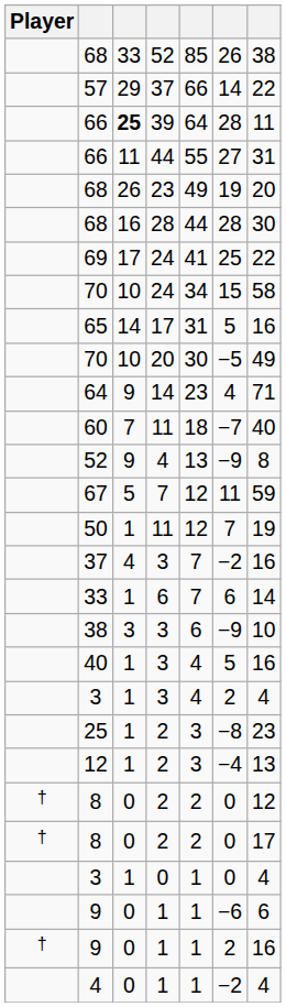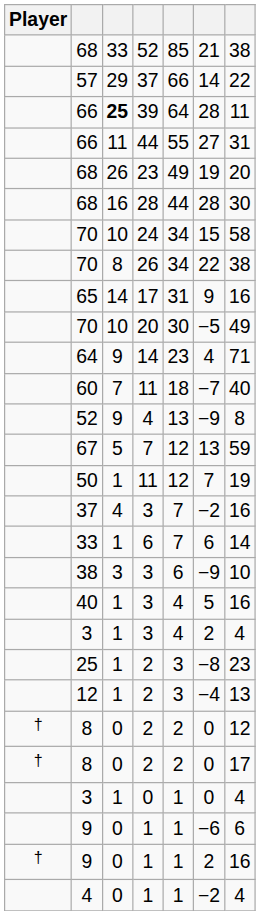68 / 52 | column 6: 26 -> 21
- row: 69 | 17 | 24 | 41 | 25 | 22
+ row: 70 | 8 | 26 | 34 | 22 | 38
65 | column 6: 5 -> 9
67 | column 6: 11 -> 13
